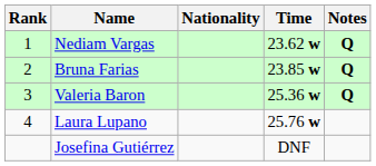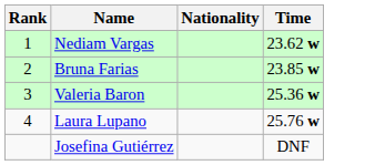- column: Notes | Q | Q | Q
